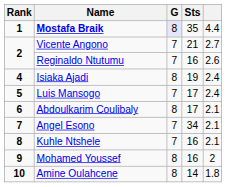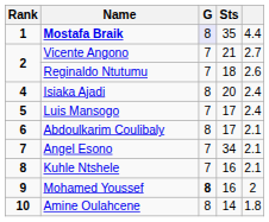Reginaldo Ntutumu | Sts: 16 -> 18
Isiaka Ajadi | Sts: 19 -> 20
Mohamed Youssef | G: normal -> bold
